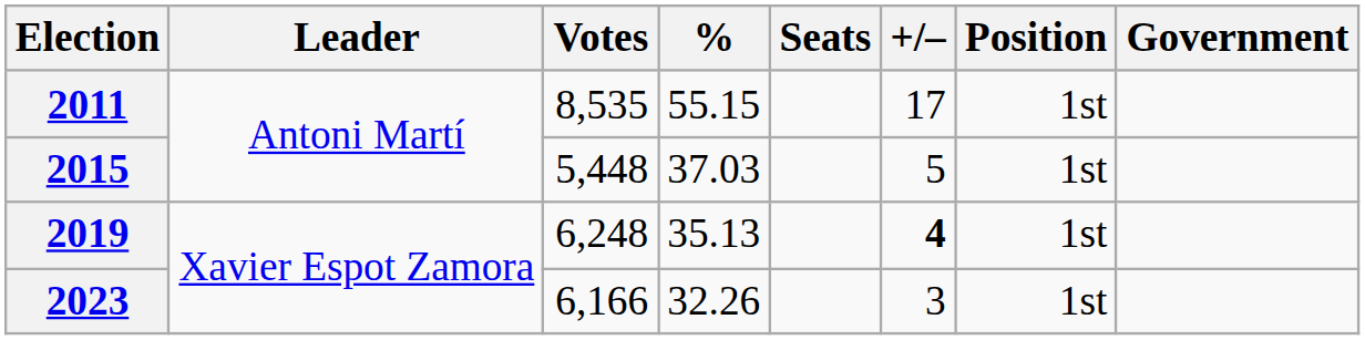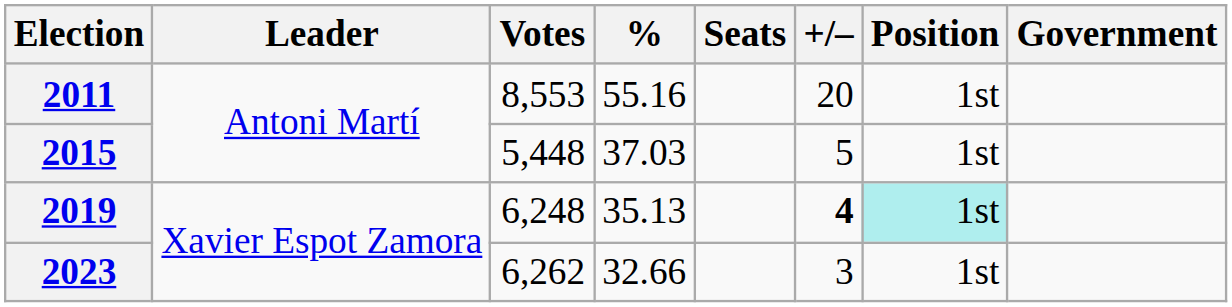2011 | Votes: 8,535 -> 8,553
2011 | %: 55.15 -> 55.16
2011 | +/–: 17 -> 20
2019 | Position: no background -> paleturquoise background
2023 | Votes: 6,166 -> 6,262
2023 | %: 32.26 -> 32.66
